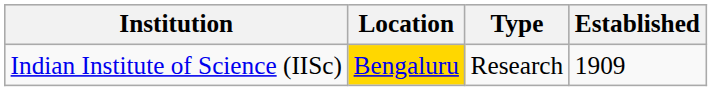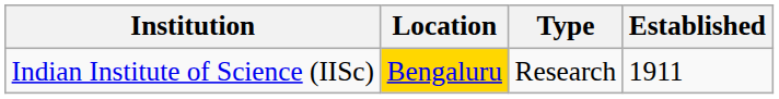Indian Institute of Science (IISc) | Established: 1909 -> 1911
